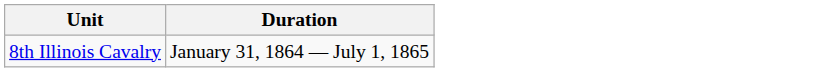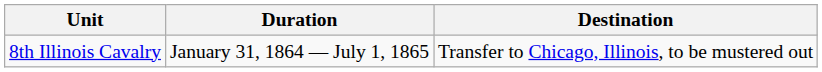+ column: Destination | Transfer to Chicago, Illinois, to be mustered out
